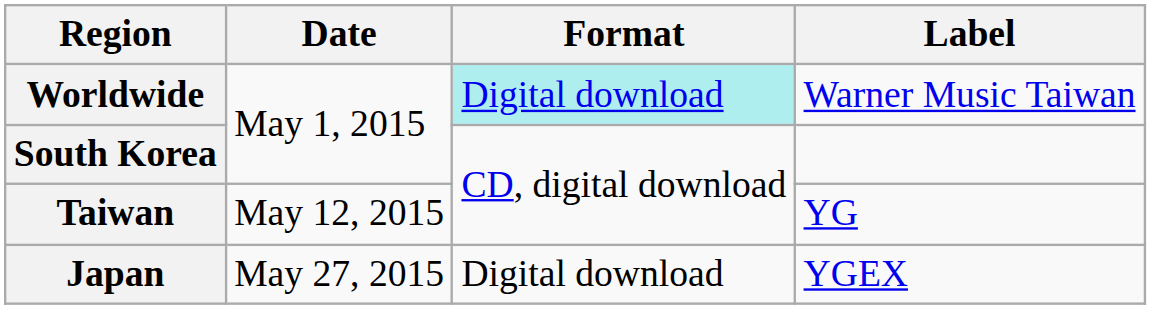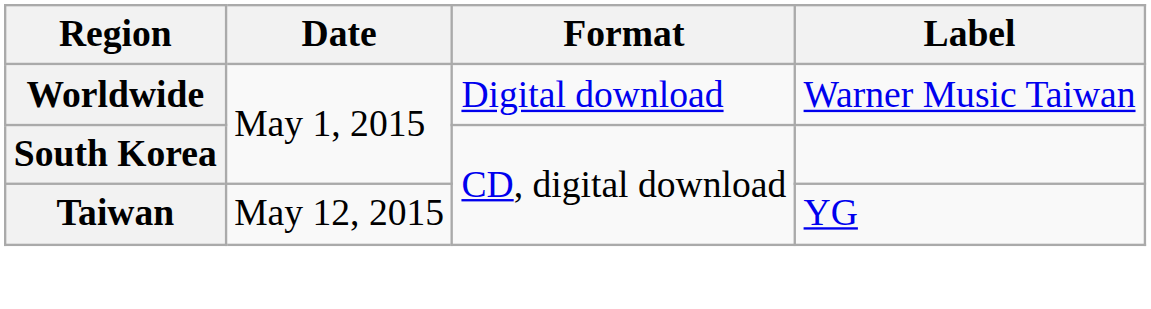Worldwide | Format: paleturquoise background -> no background
- row: Japan | May 27, 2015 | Digital download | YGEX
